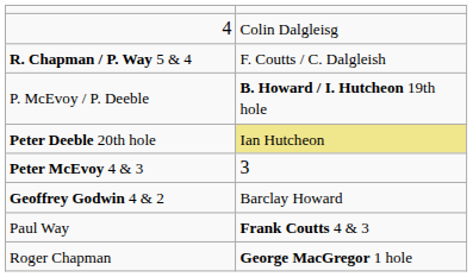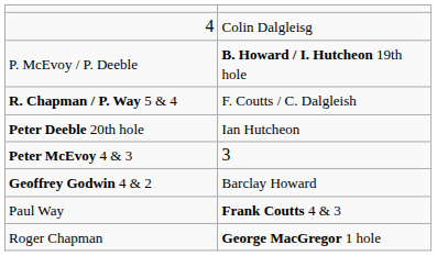rows swapped: P. McEvoy / P. Deeble <-> R. Chapman / P. Way 5 & 4
Peter Deeble 20th hole | column 2: khaki background -> no background
